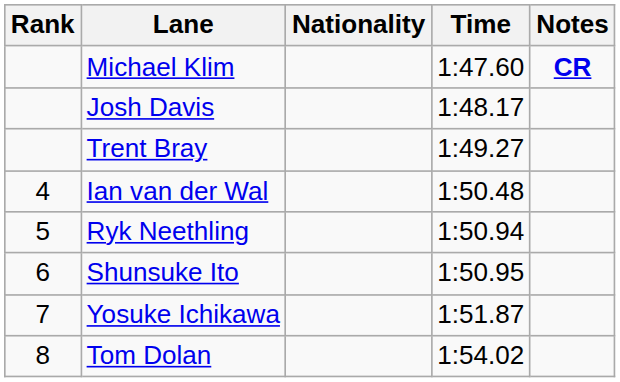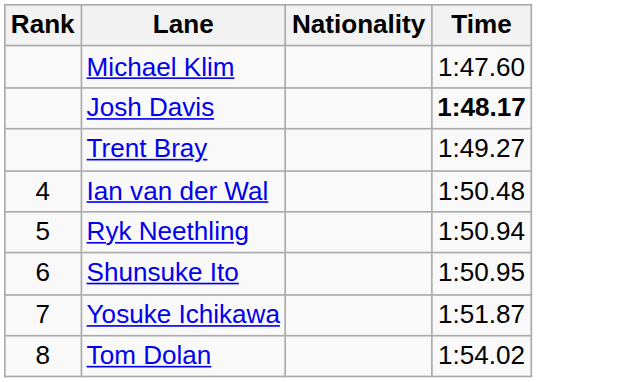- column: Notes | CR
Josh Davis | Time: normal -> bold
